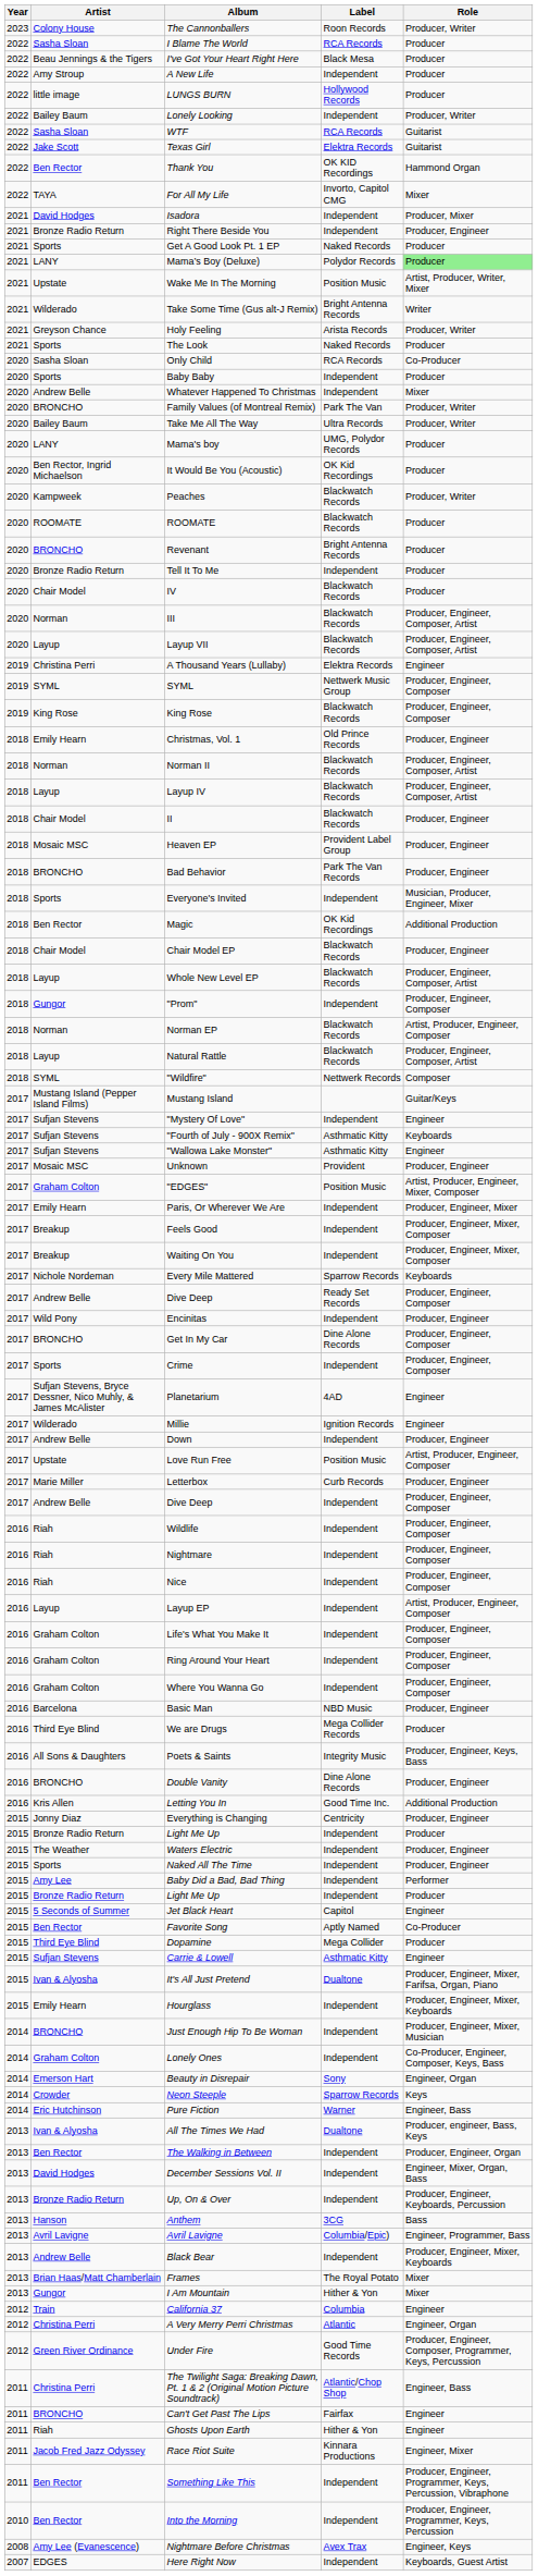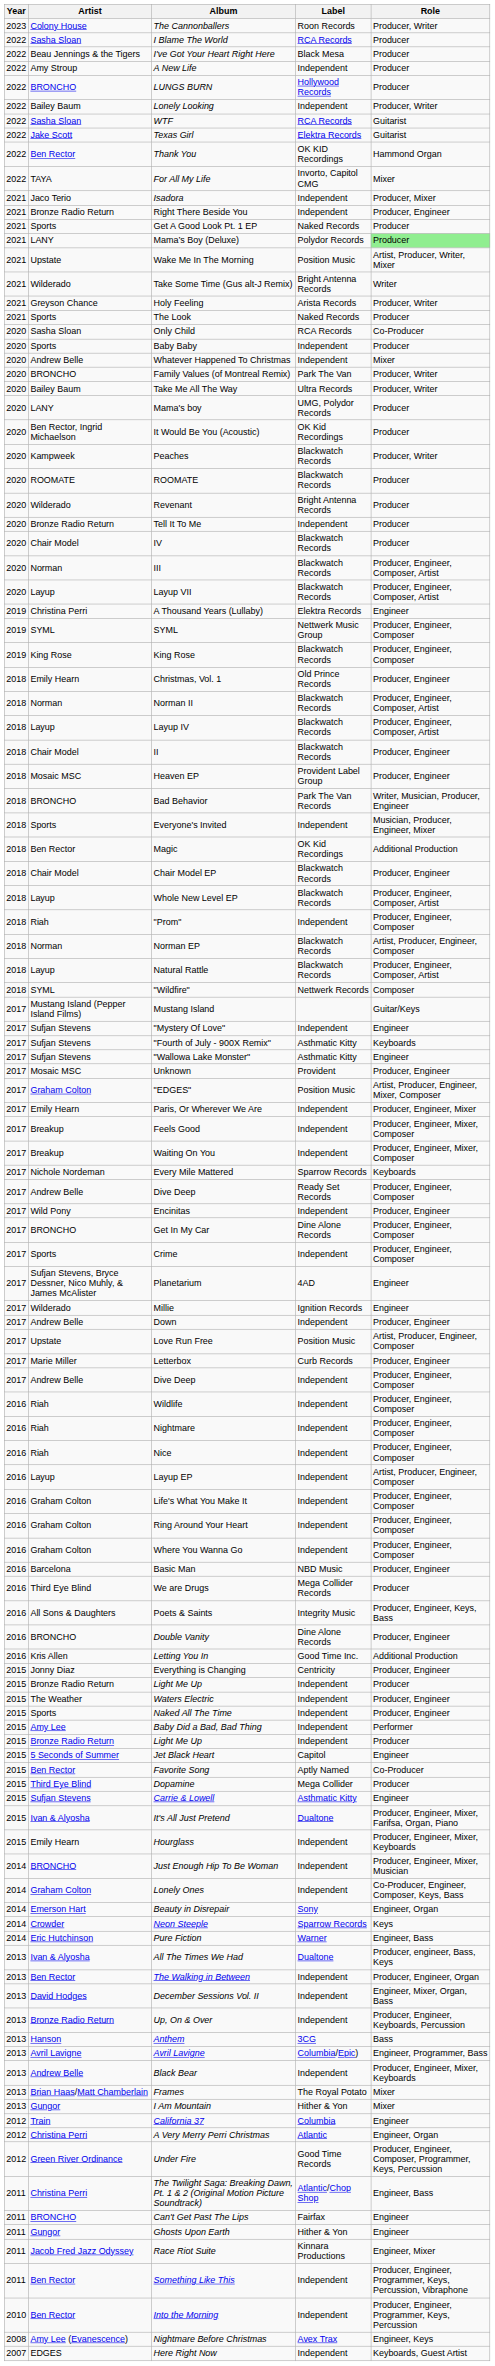LUNGS BURN | Artist: little image -> BRONCHO
Isadora | Artist: David Hodges -> Jaco Terio
Revenant | Artist: BRONCHO -> Wilderado
Bad Behavior | Role: Producer, Engineer -> Writer, Musician, Producer, Engineer
"Prom" | Artist: Gungor -> Riah
Ghosts Upon Earth | Artist: Riah -> Gungor
